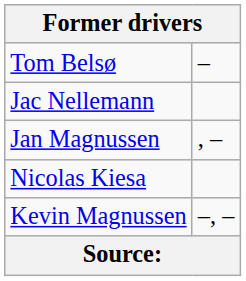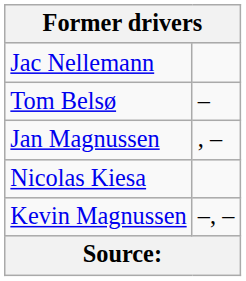rows swapped: Tom Belsø <-> Jac Nellemann
